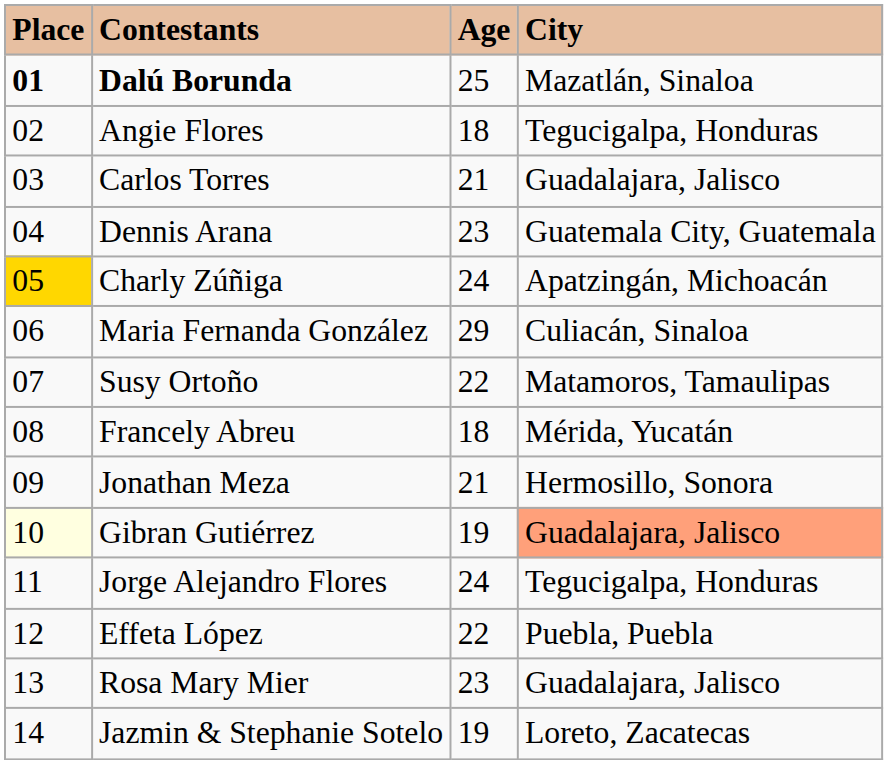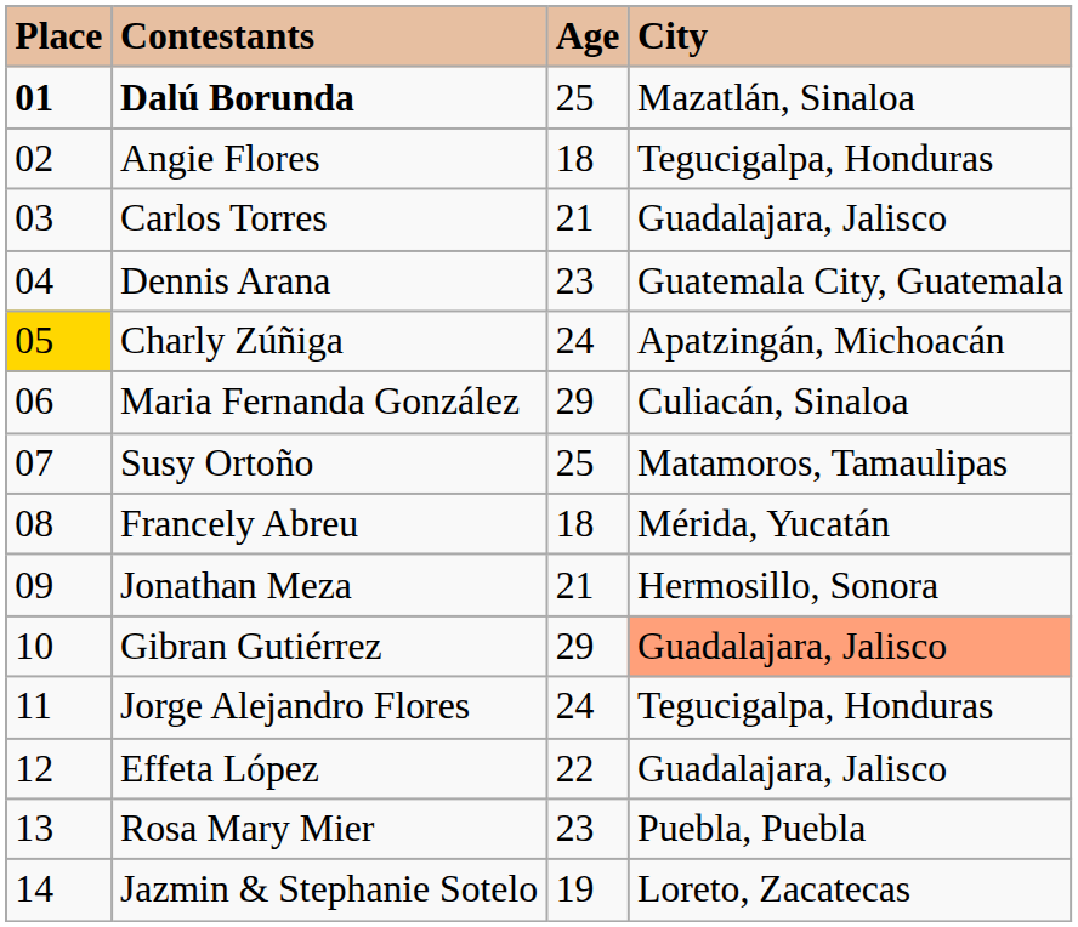Susy Ortoño | Age: 22 -> 25
Gibran Gutiérrez | Place: lightyellow background -> no background
Gibran Gutiérrez | Age: 19 -> 29
Effeta López | City: Puebla, Puebla -> Guadalajara, Jalisco
Rosa Mary Mier | City: Guadalajara, Jalisco -> Puebla, Puebla
